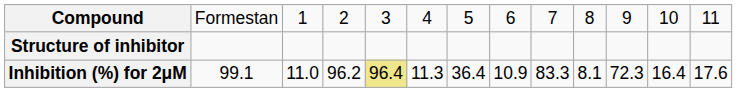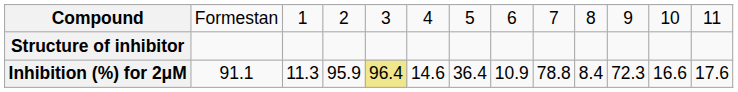Inhibition (%) for 2μM | column 2: 99.1 -> 91.1
Inhibition (%) for 2μM | column 3: 11.0 -> 11.3
Inhibition (%) for 2μM | column 4: 96.2 -> 95.9
Inhibition (%) for 2μM | column 6: 11.3 -> 14.6
Inhibition (%) for 2μM | column 9: 83.3 -> 78.8
Inhibition (%) for 2μM | column 10: 8.1 -> 8.4
Inhibition (%) for 2μM | column 12: 16.4 -> 16.6
